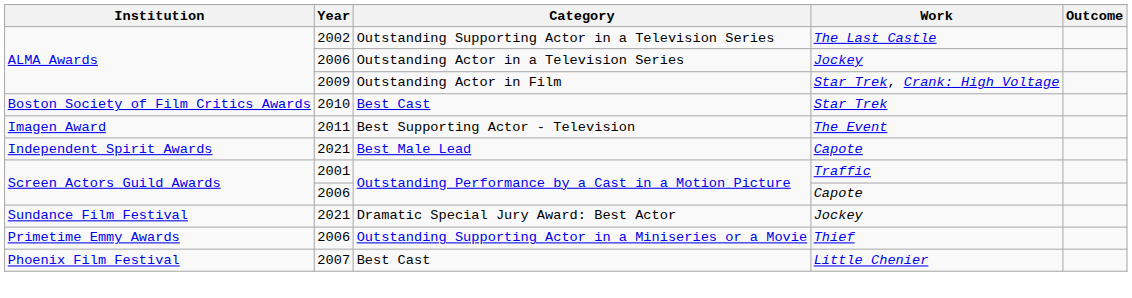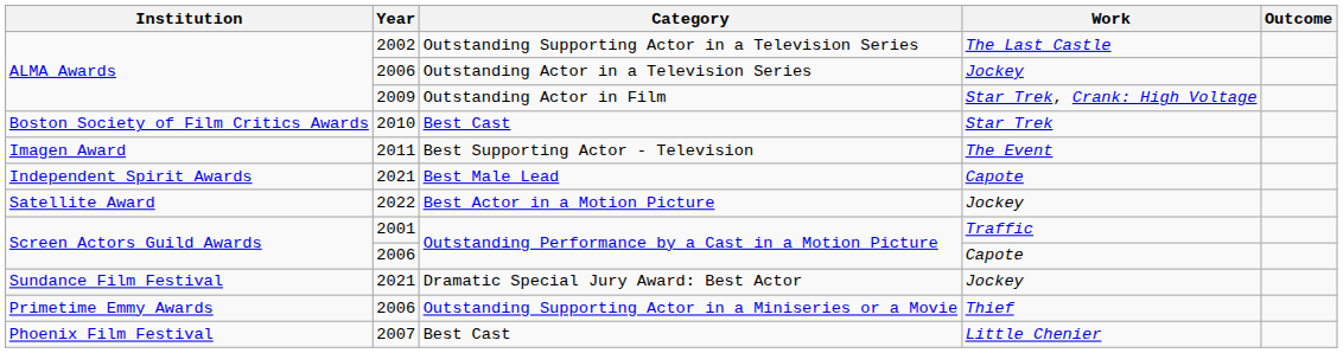+ row: Satellite Award | 2022 | Best Actor in a Motion Picture | Jockey
